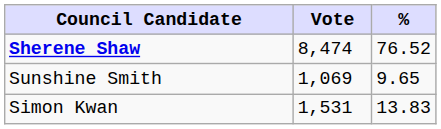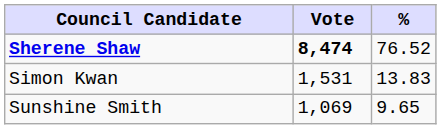Sherene Shaw | Vote: normal -> bold
rows swapped: Simon Kwan <-> Sunshine Smith
